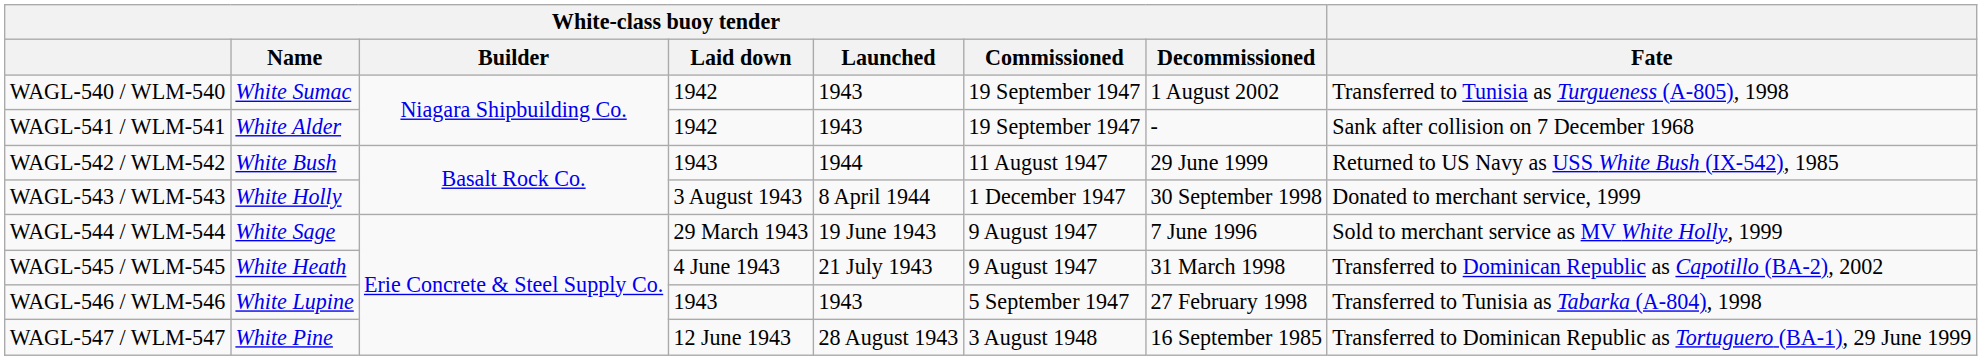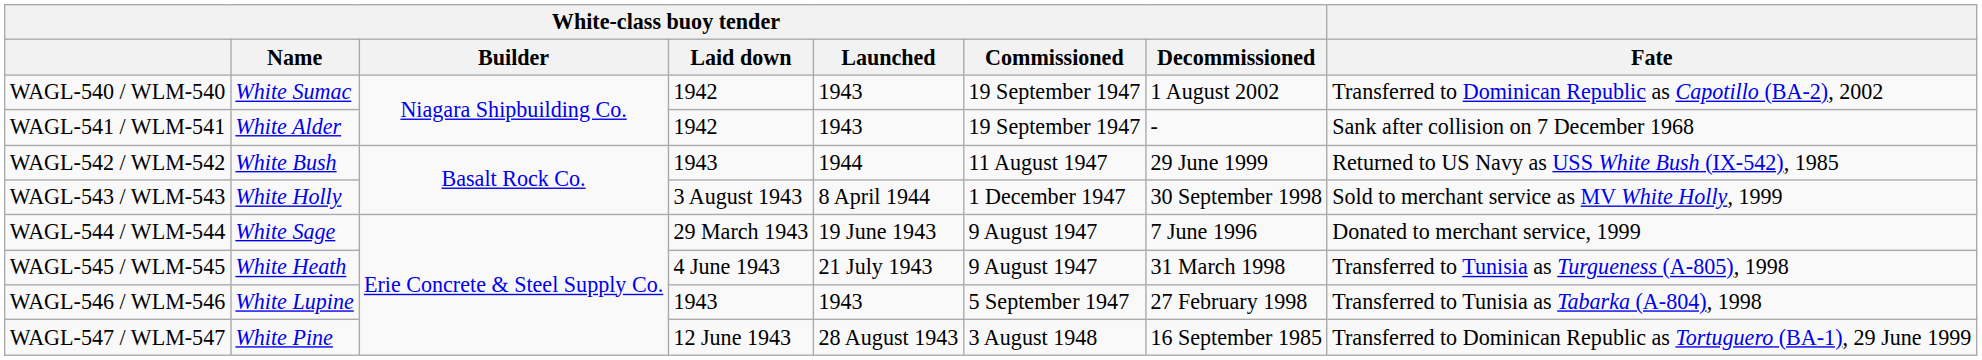WAGL-540 / WLM-540 | Fate: Transferred to Tunisia as Turgueness (A-805), 1998 -> Transferred to Dominican Republic as Capotillo (BA-2), 2002
WAGL-543 / WLM-543 | Fate: Donated to merchant service, 1999 -> Sold to merchant service as MV White Holly, 1999
WAGL-544 / WLM-544 | Fate: Sold to merchant service as MV White Holly, 1999 -> Donated to merchant service, 1999
WAGL-545 / WLM-545 | Fate: Transferred to Dominican Republic as Capotillo (BA-2), 2002 -> Transferred to Tunisia as Turgueness (A-805), 1998
